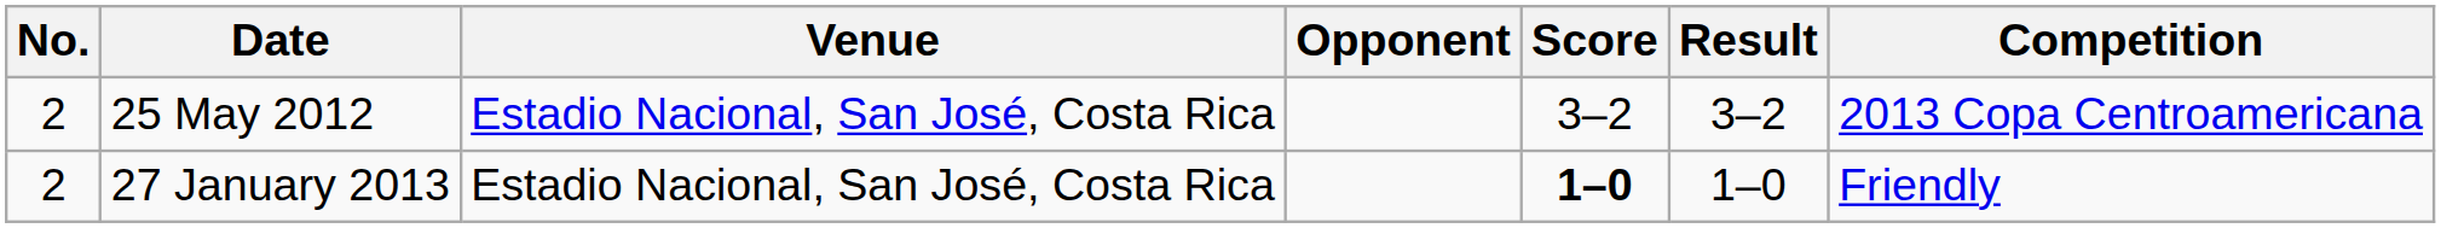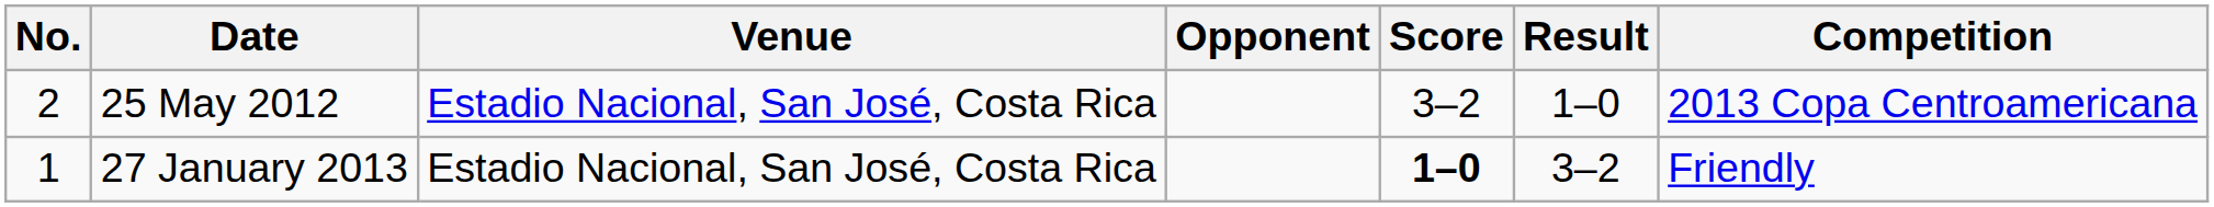25 May 2012 | Result: 3–2 -> 1–0
27 January 2013 | No.: 2 -> 1
27 January 2013 | Result: 1–0 -> 3–2
